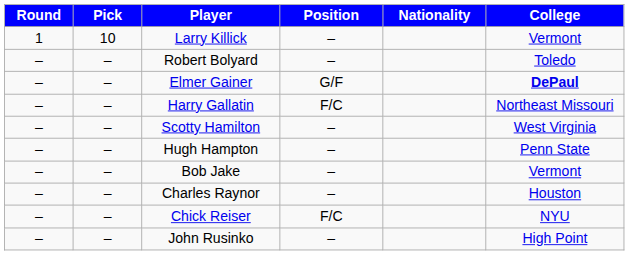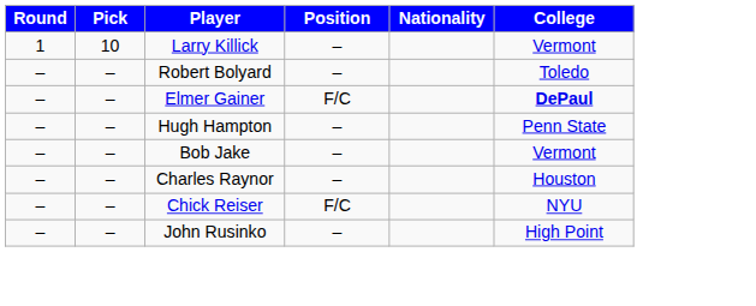Elmer Gainer | Position: G/F -> F/C
- row: – | – | Harry Gallatin | F/C | Northeast Missouri
- row: – | – | Scotty Hamilton | – | West Virginia
